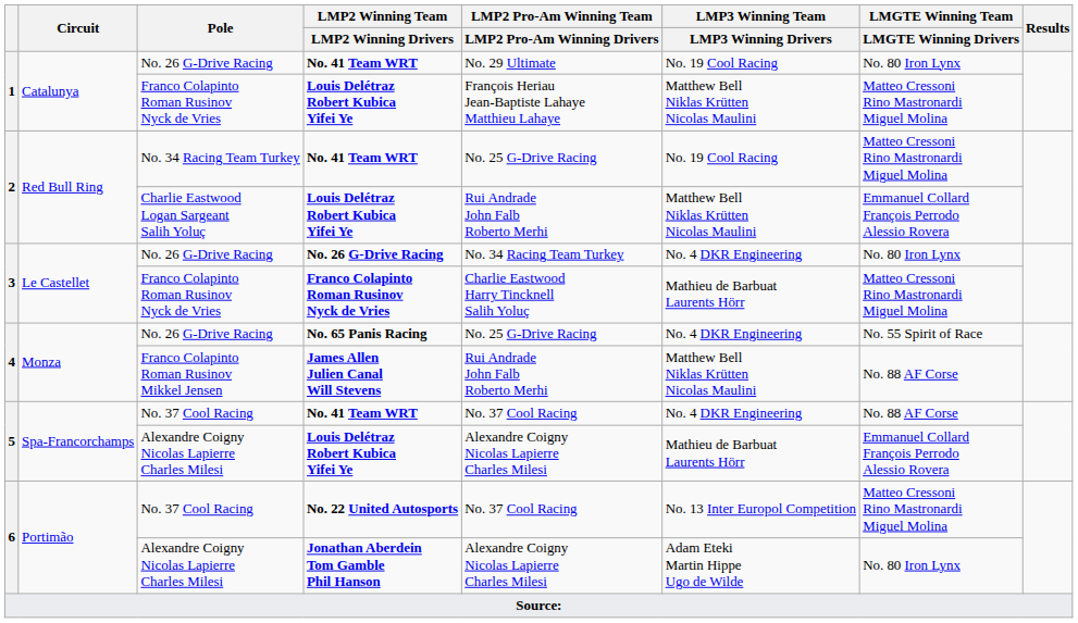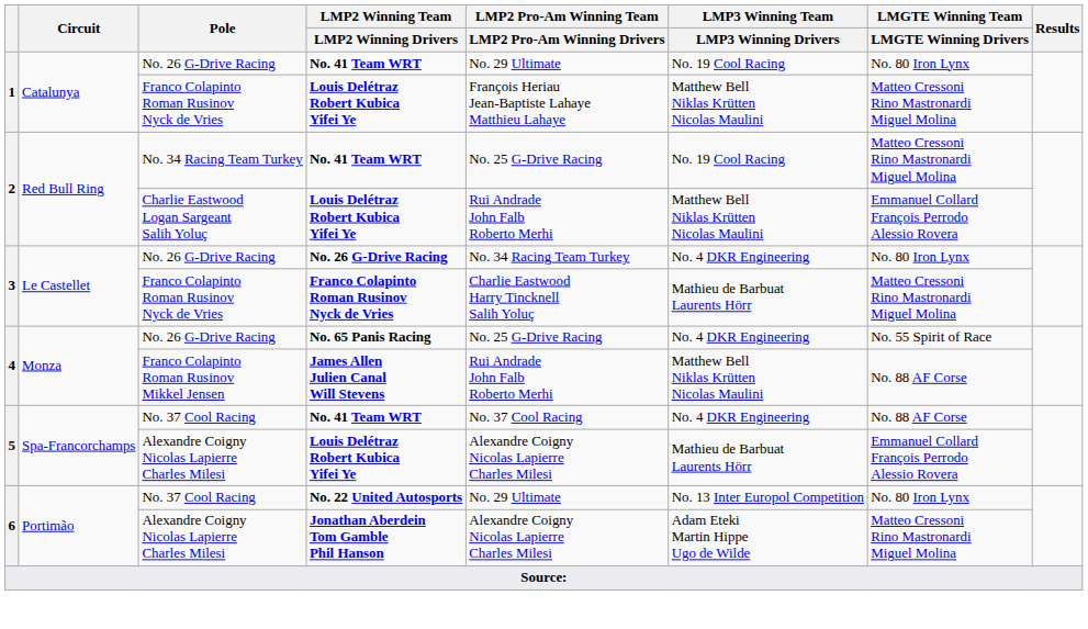No. 22 United Autosports | LMP2 Pro-Am Winning Team / LMP2 Pro-Am Winning Drivers: No. 37 Cool Racing -> No. 29 Ultimate
No. 22 United Autosports | LMGTE Winning Team / LMGTE Winning Drivers: Matteo Cressoni Rino Mastronardi Miguel Molina -> No. 80 Iron Lynx
Jonathan Aberdein Tom Gamble Phil Hanson | LMGTE Winning Team / LMGTE Winning Drivers: No. 80 Iron Lynx -> Matteo Cressoni Rino Mastronardi Miguel Molina
